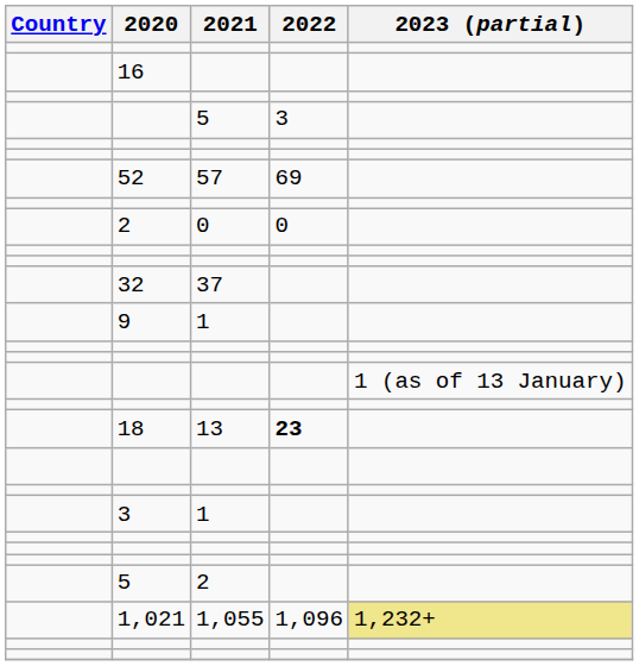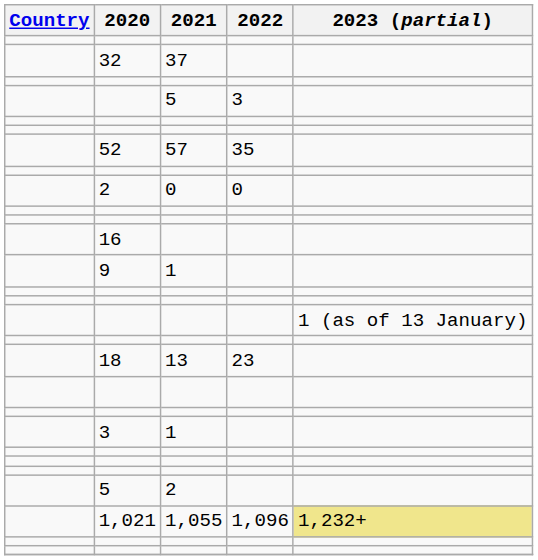rows swapped: 16 <-> 32
52 | 2022: 69 -> 35
18 | 2022: bold -> normal
